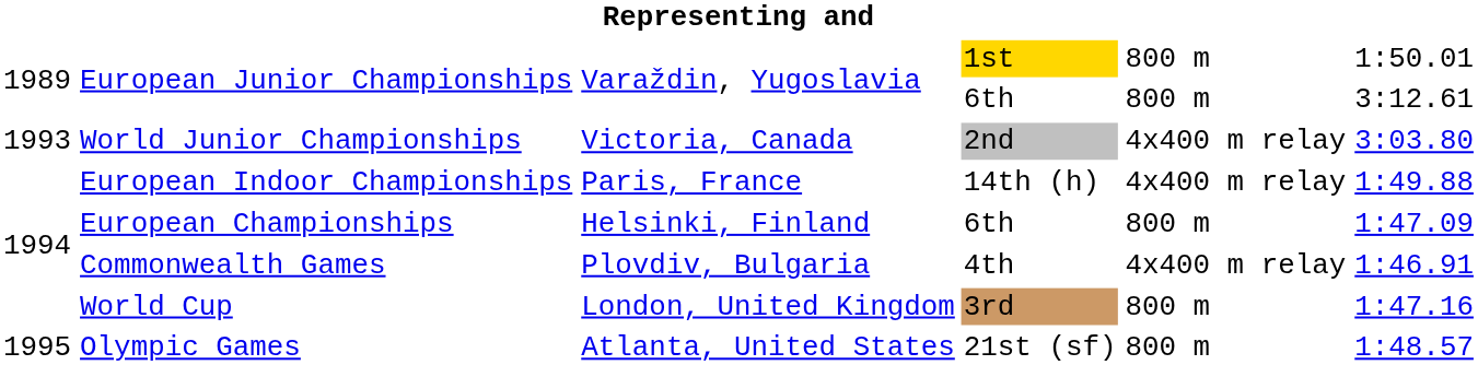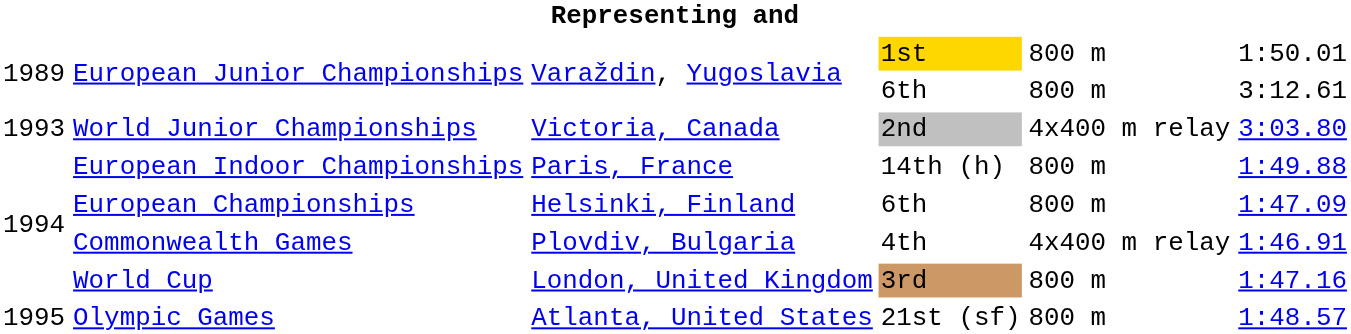European Indoor Championships | column 5: 4x400 m relay -> 800 m
